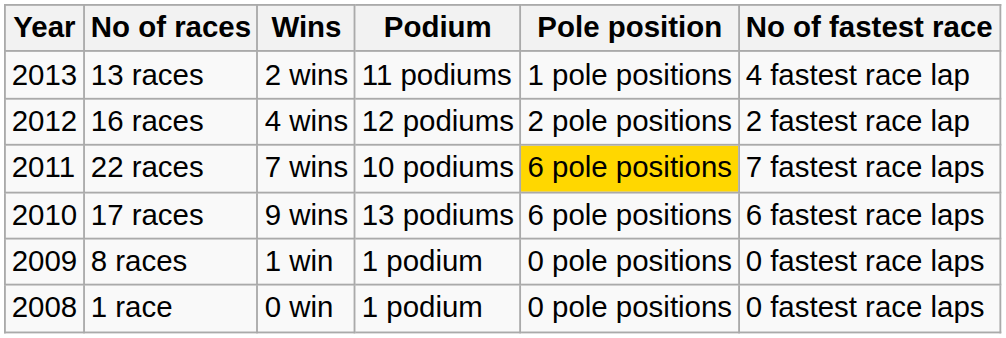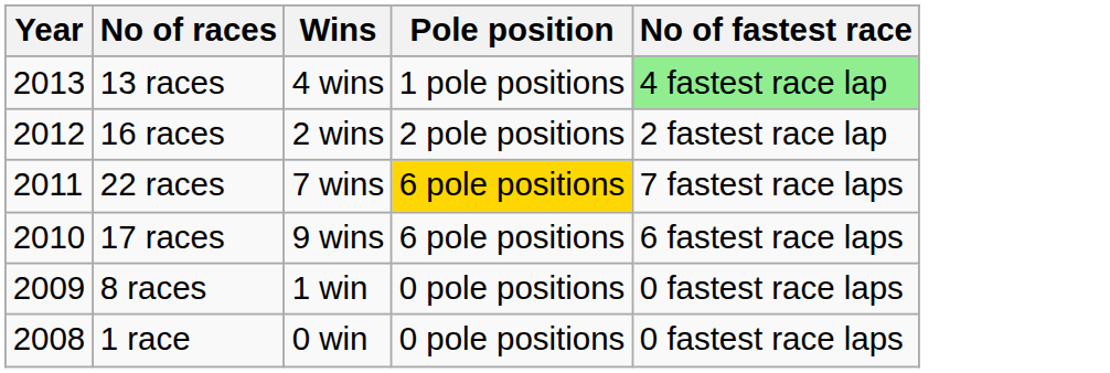- column: Podium | 11 podiums | 12 podiums | 10 podiums | 13 podiums | 1 podium | 1 podium
13 races | Wins: 2 wins -> 4 wins
13 races | No of fastest race: no background -> lightgreen background
16 races | Wins: 4 wins -> 2 wins
